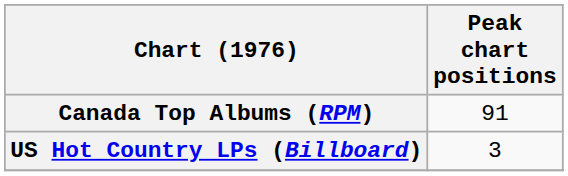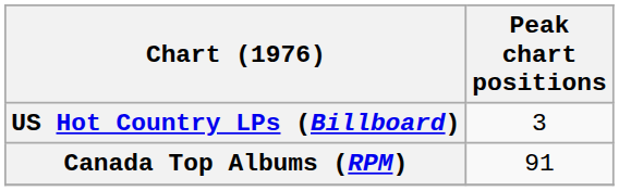rows swapped: Canada Top Albums (RPM) <-> US Hot Country LPs (Billboard)
